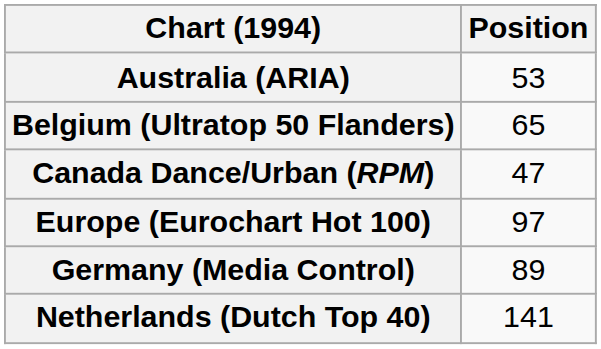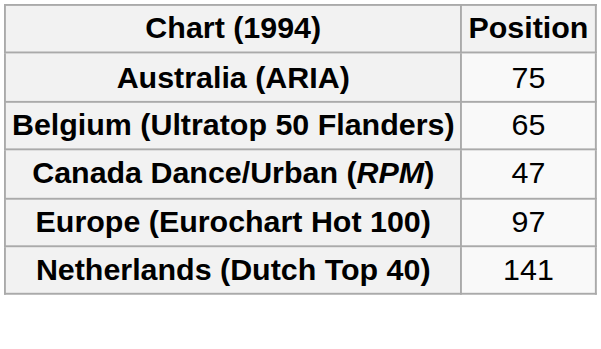Australia (ARIA) | Position: 53 -> 75
- row: Germany (Media Control) | 89
